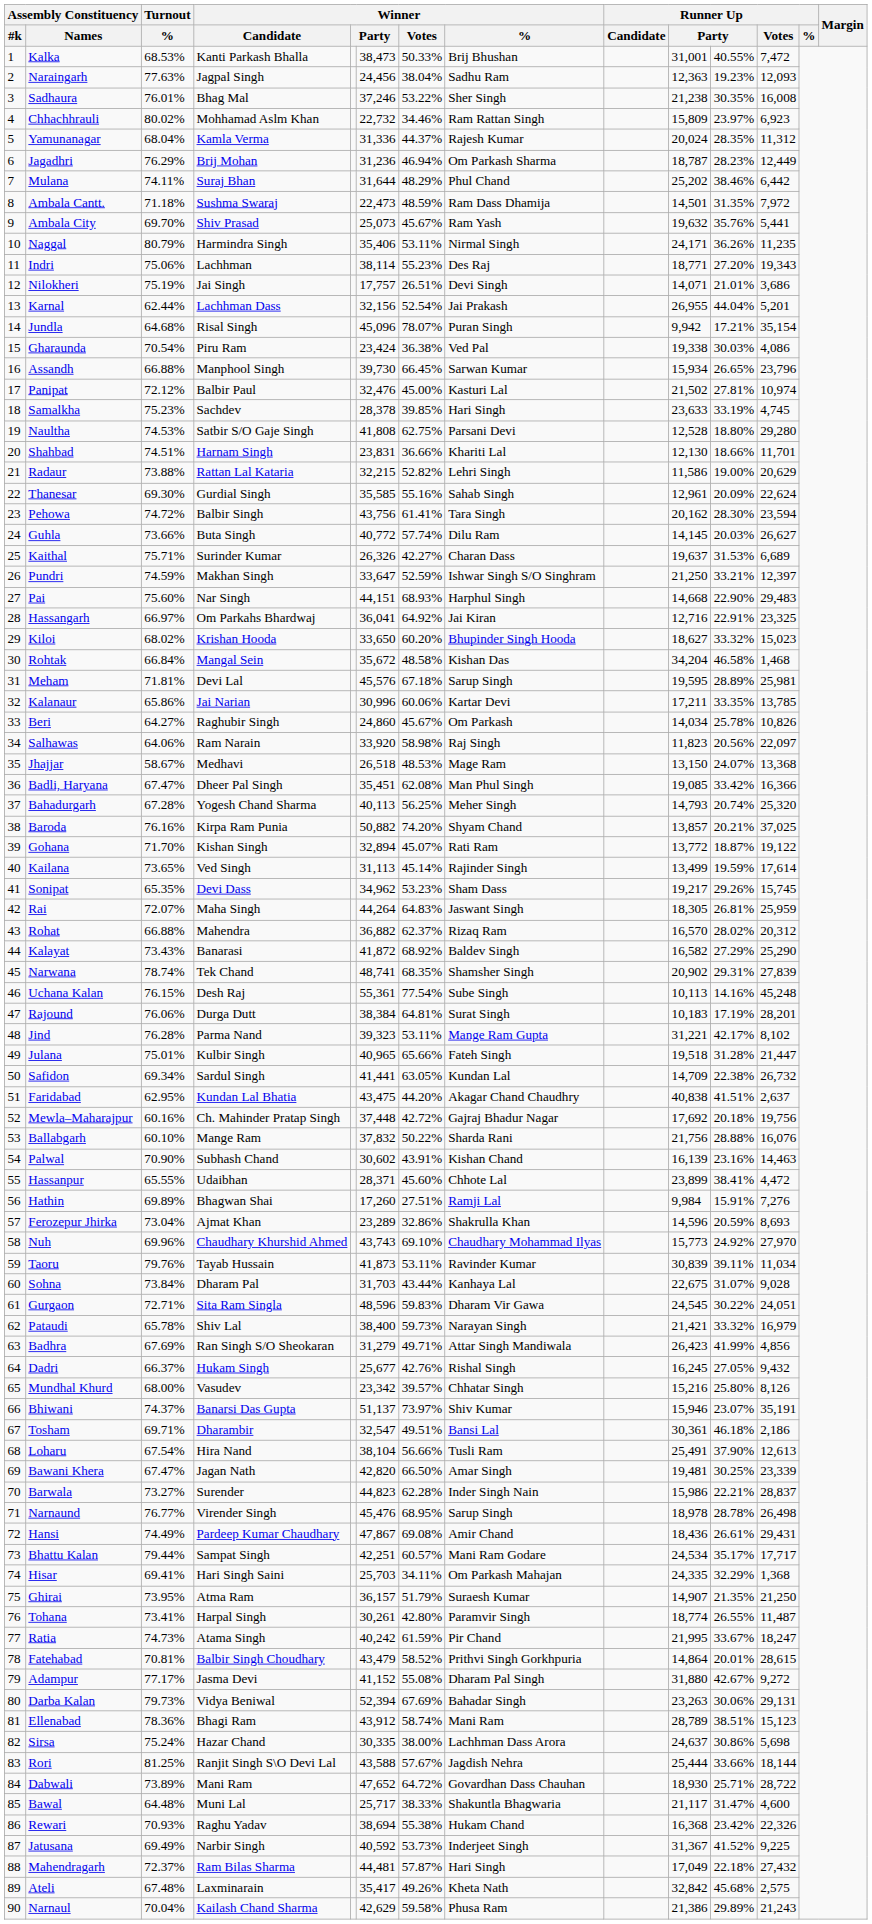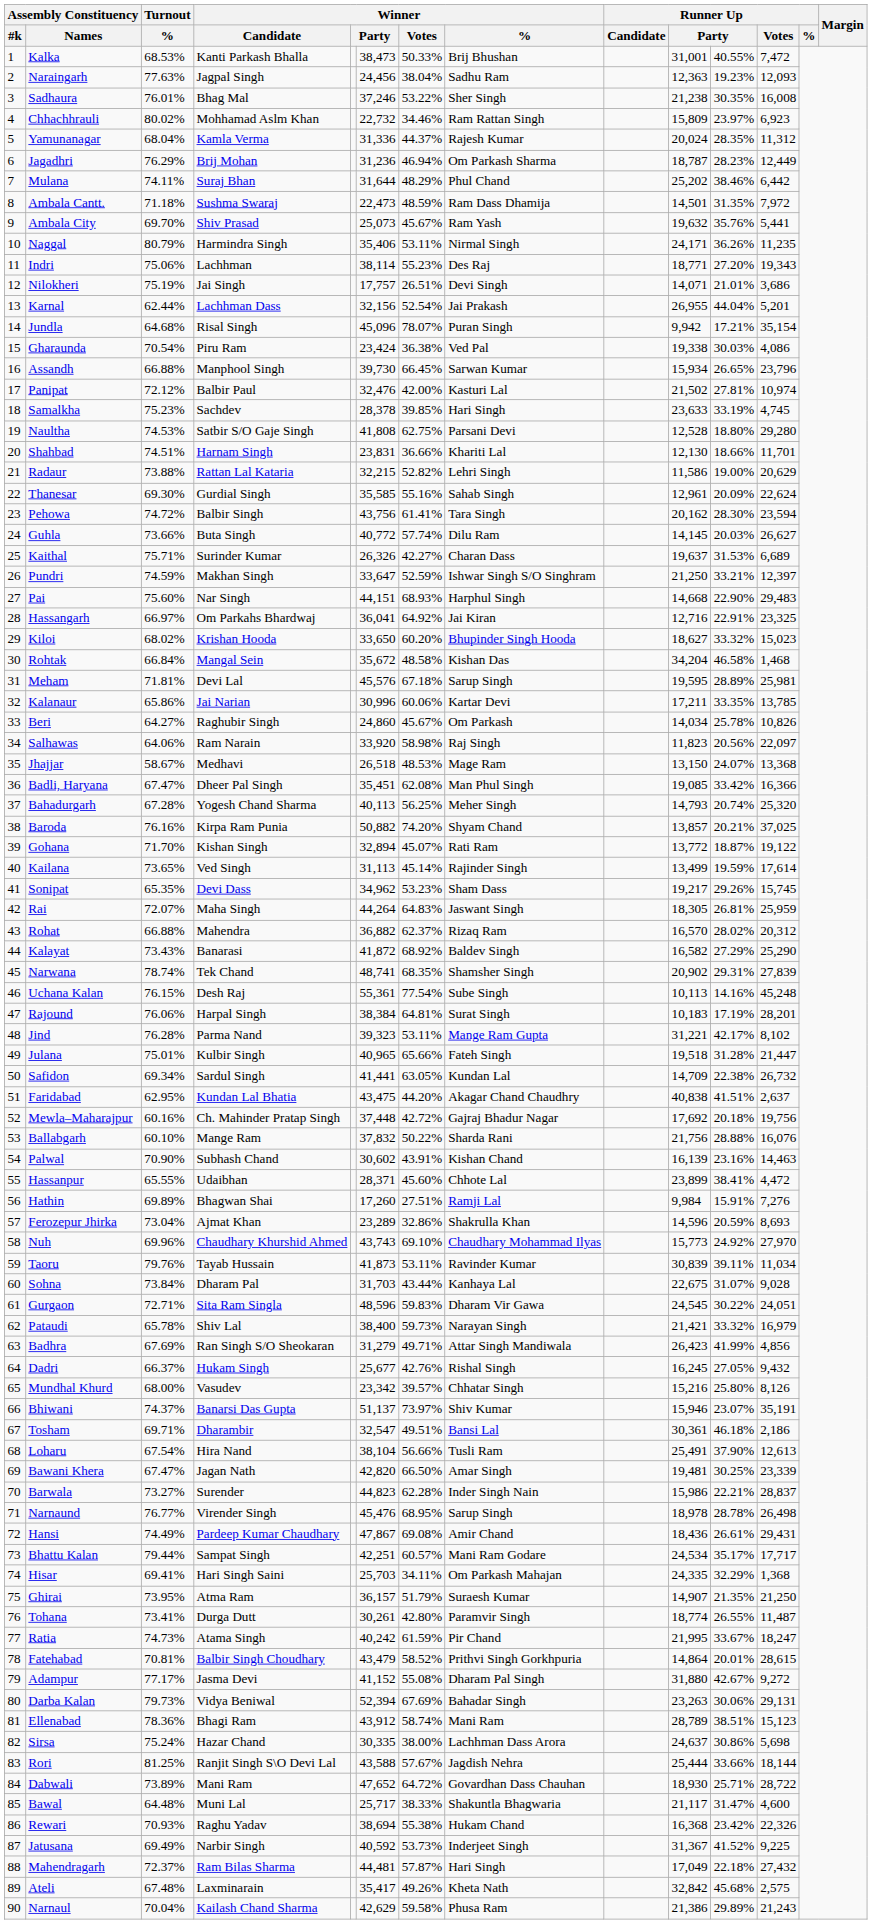Panipat | Winner / Votes: 45.00% -> 42.00%
Rajound | Winner / Candidate: Durga Dutt -> Harpal Singh
Tohana | Winner / Candidate: Harpal Singh -> Durga Dutt
